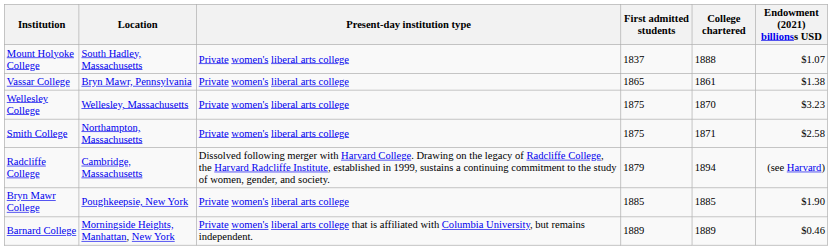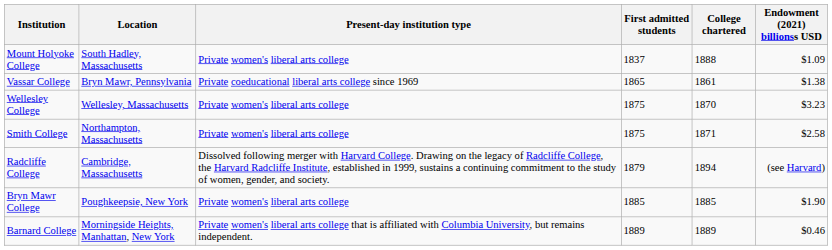Mount Holyoke College | Endowment (2021) billionss USD: $1.07 -> $1.09
Vassar College | Present-day institution type: Private women's liberal arts college -> Private coeducational liberal arts college since 1969
